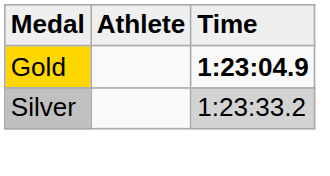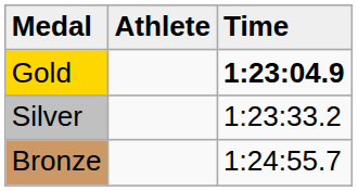Silver | Time: lightgrey background -> no background
+ row: Bronze | 1:24:55.7
